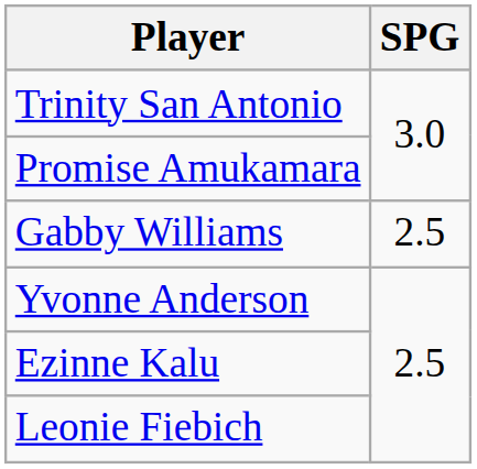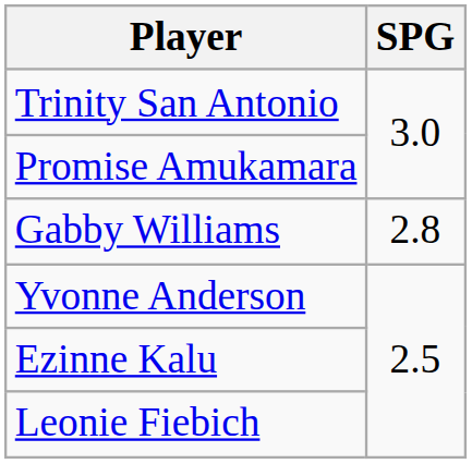Gabby Williams | SPG: 2.5 -> 2.8
